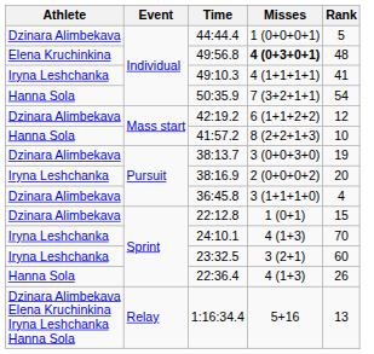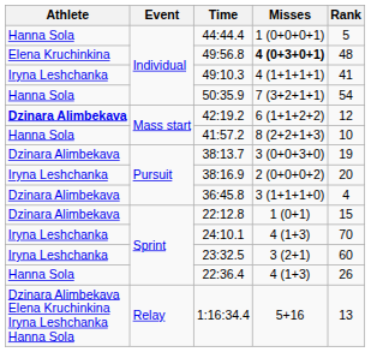44:44.4 | Athlete: Dzinara Alimbekava -> Hanna Sola
42:19.2 | Athlete: normal -> bold
